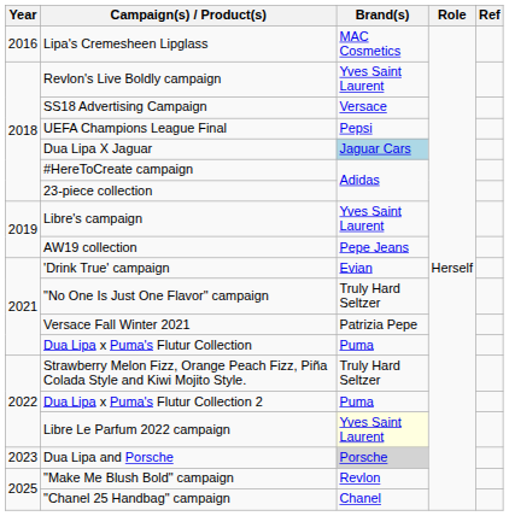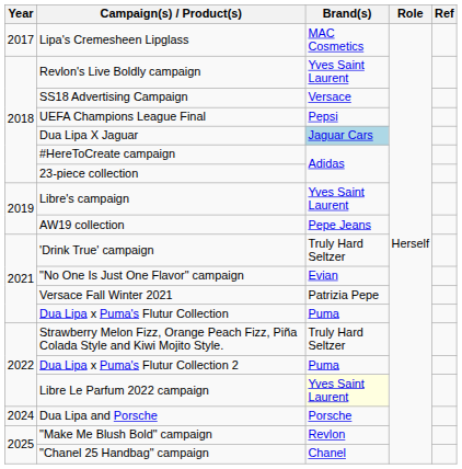Lipa's Cremesheen Lipglass | Year: 2016 -> 2017
'Drink True' campaign | Brand(s): Evian -> Truly Hard Seltzer
"No One Is Just One Flavor" campaign | Brand(s): Truly Hard Seltzer -> Evian
Dua Lipa and Porsche | Year: 2023 -> 2024
Dua Lipa and Porsche | Brand(s): lightgrey background -> no background
